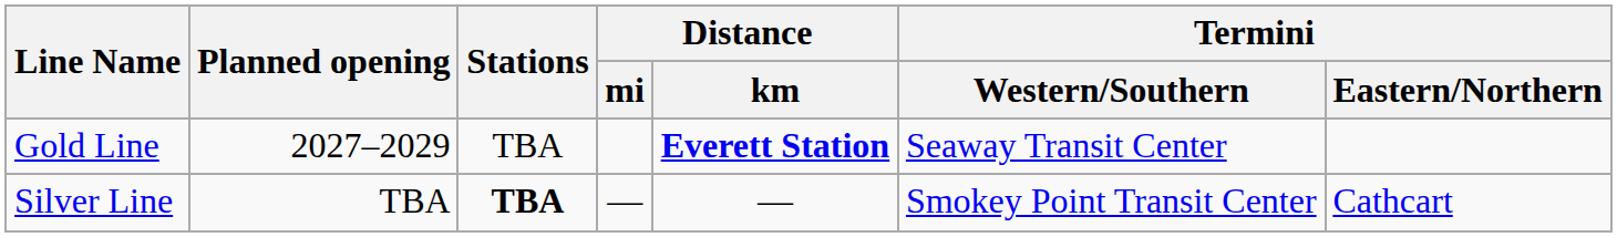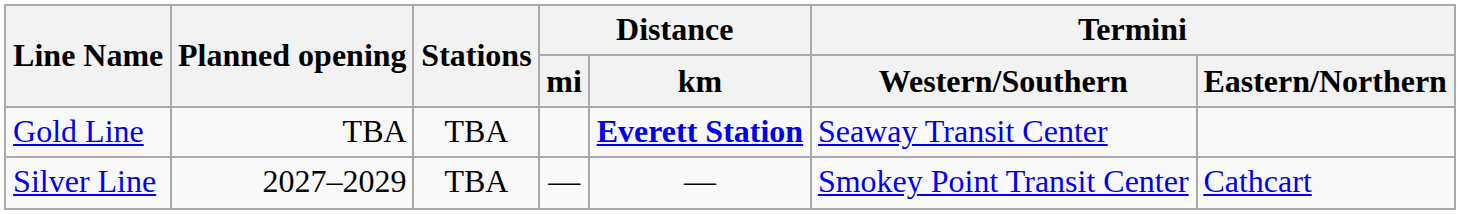Gold Line | Planned opening: 2027–2029 -> TBA
Silver Line | Planned opening: TBA -> 2027–2029
Silver Line | Stations: bold -> normal
